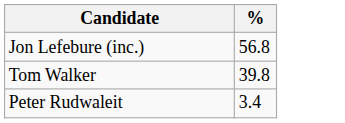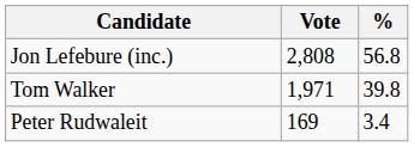+ column: Vote | 2,808 | 1,971 | 169
